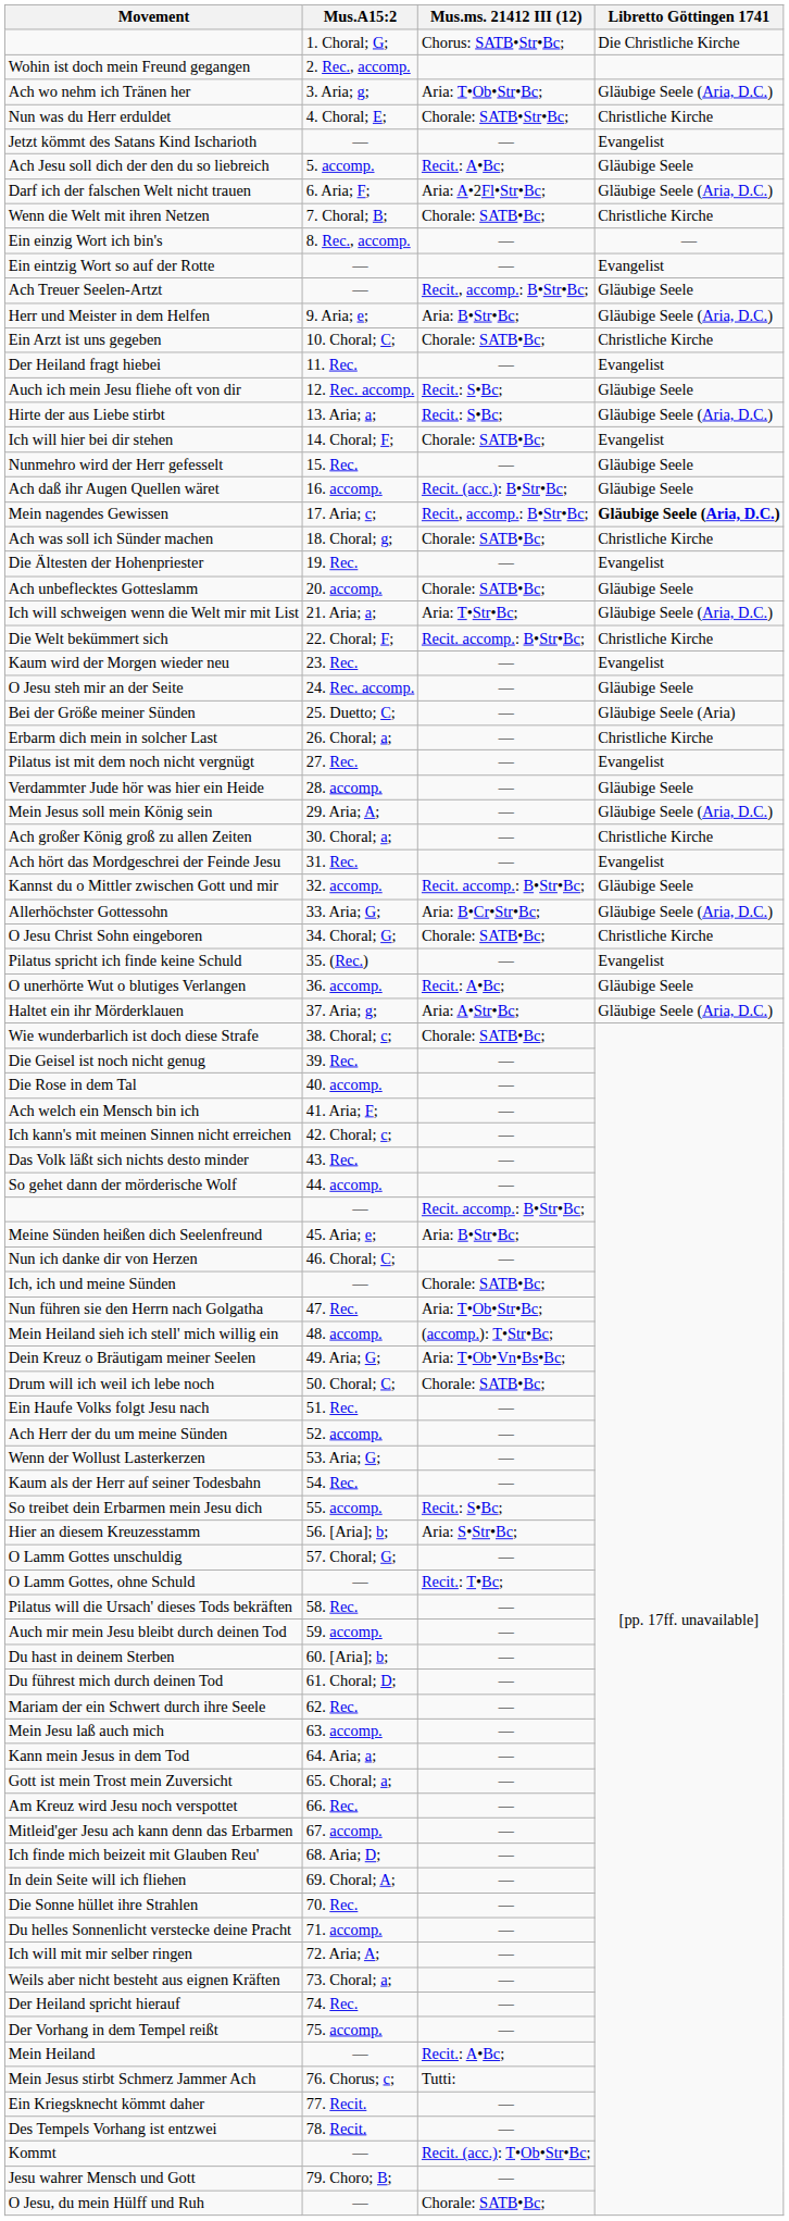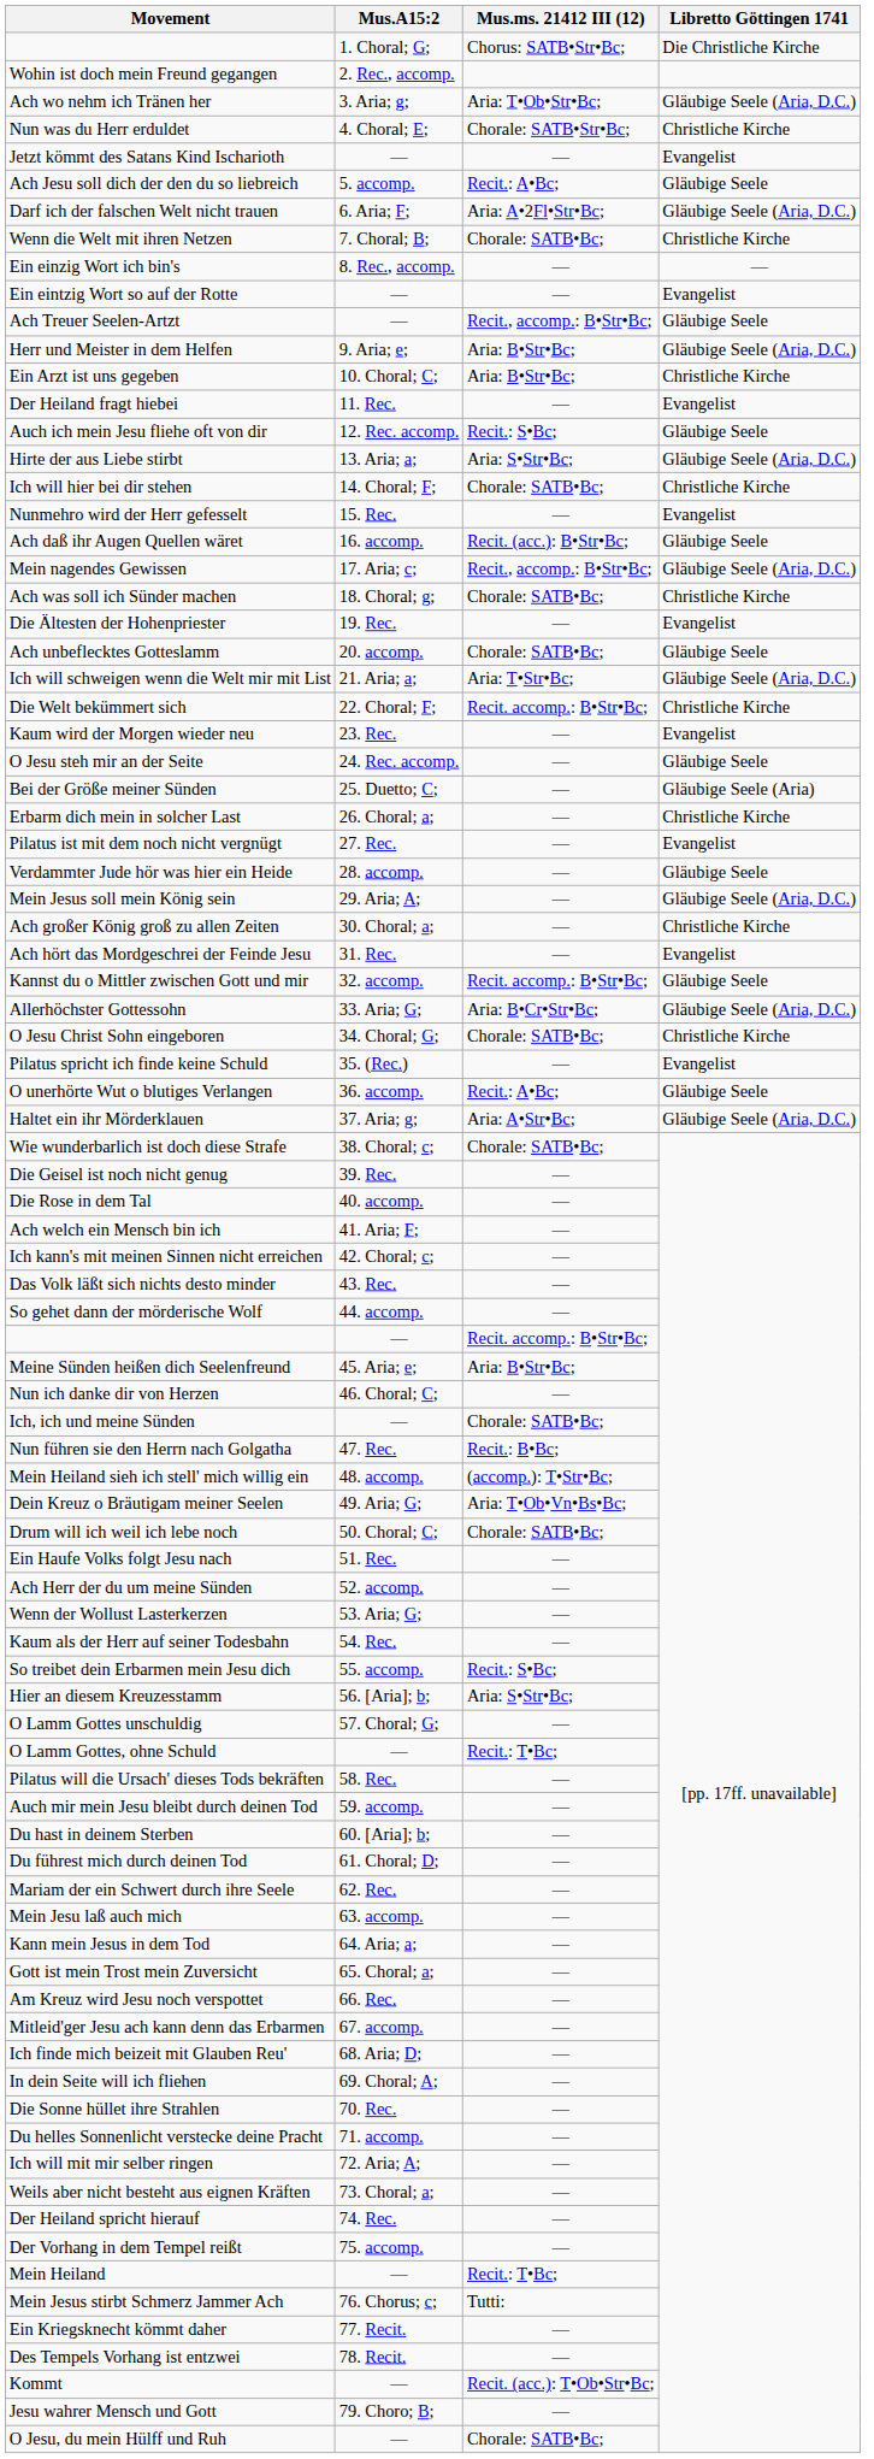Ein Arzt ist uns gegeben | Mus.ms. 21412 III (12): Chorale: SATB•Bc; -> Aria: B•Str•Bc;
Hirte der aus Liebe stirbt | Mus.ms. 21412 III (12): Recit.: S•Bc; -> Aria: S•Str•Bc;
Ich will hier bei dir stehen | Libretto Göttingen 1741: Evangelist -> Christliche Kirche
Nunmehro wird der Herr gefesselt | Libretto Göttingen 1741: Gläubige Seele -> Evangelist
Mein nagendes Gewissen | Libretto Göttingen 1741: bold -> normal
Nun führen sie den Herrn nach Golgatha | Mus.ms. 21412 III (12): Aria: T•Ob•Str•Bc; -> Recit.: B•Bc;
Mein Heiland | Mus.ms. 21412 III (12): Recit.: A•Bc; -> Recit.: T•Bc;
